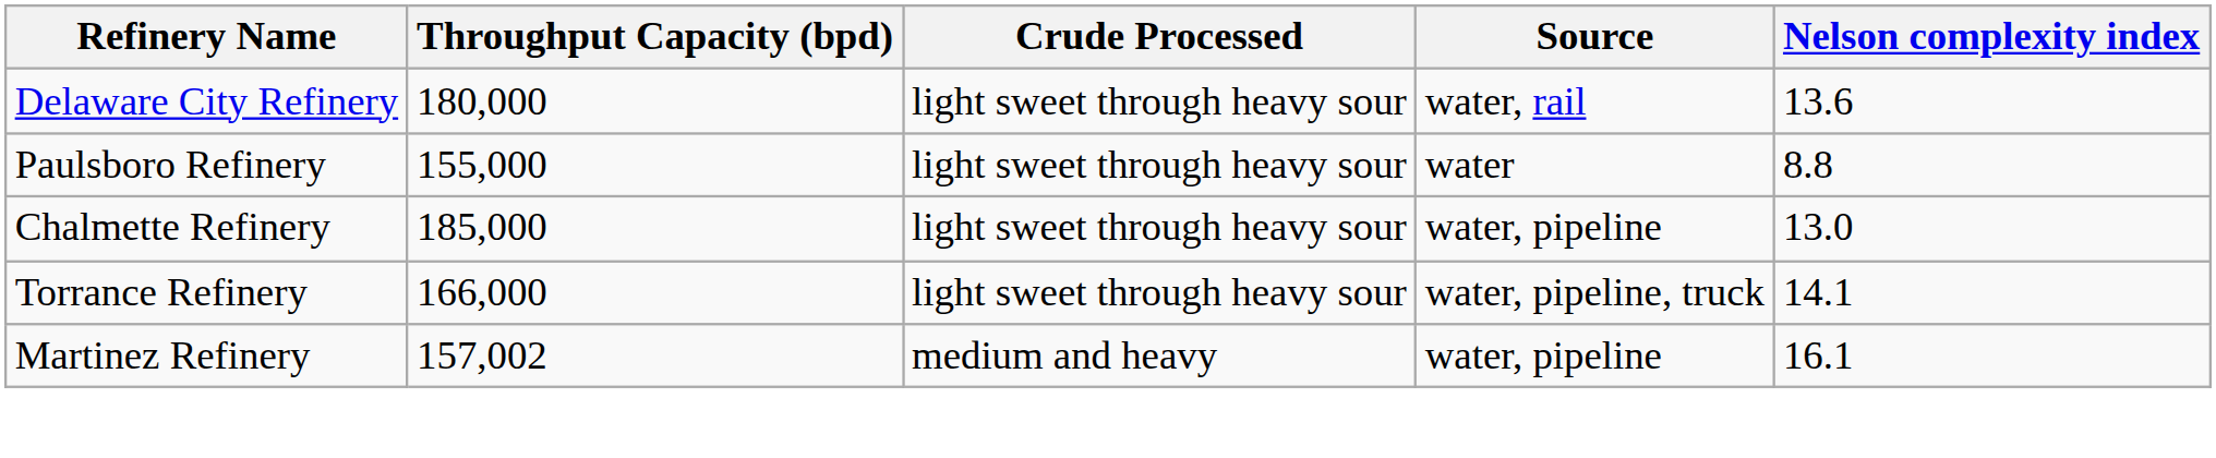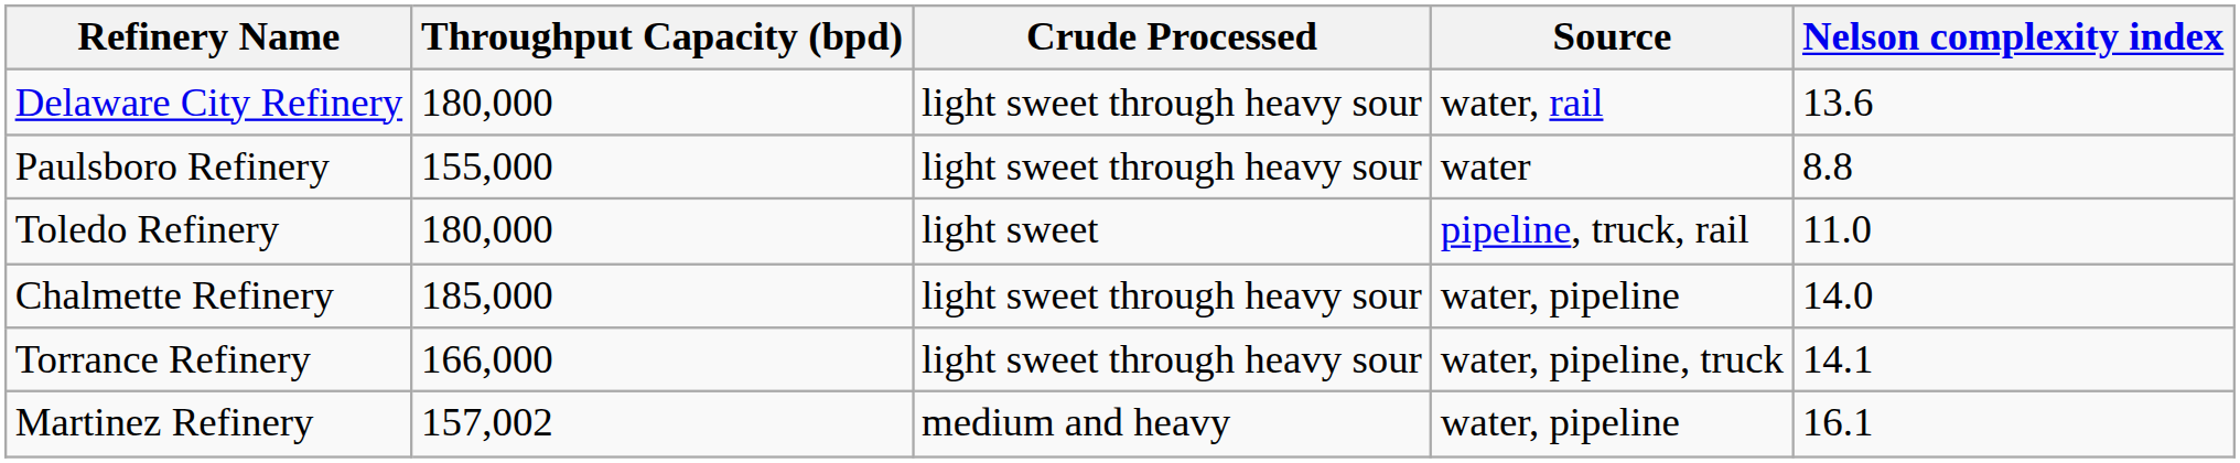+ row: Toledo Refinery | 180,000 | light sweet | pipeline, truck, rail | 11.0
Chalmette Refinery | Nelson complexity index: 13.0 -> 14.0
